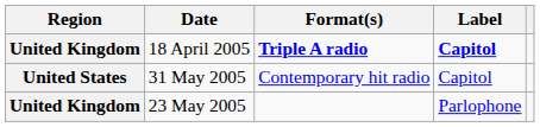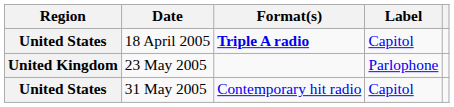18 April 2005 | Region: United Kingdom -> United States
18 April 2005 | Label: bold -> normal
rows swapped: 23 May 2005 <-> 31 May 2005
